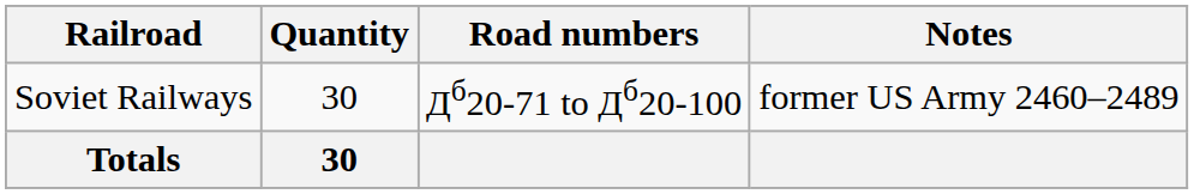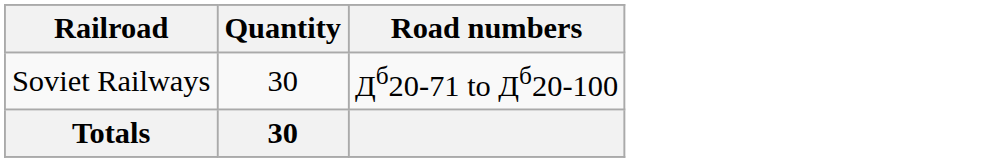- column: Notes | former US Army 2460–2489
